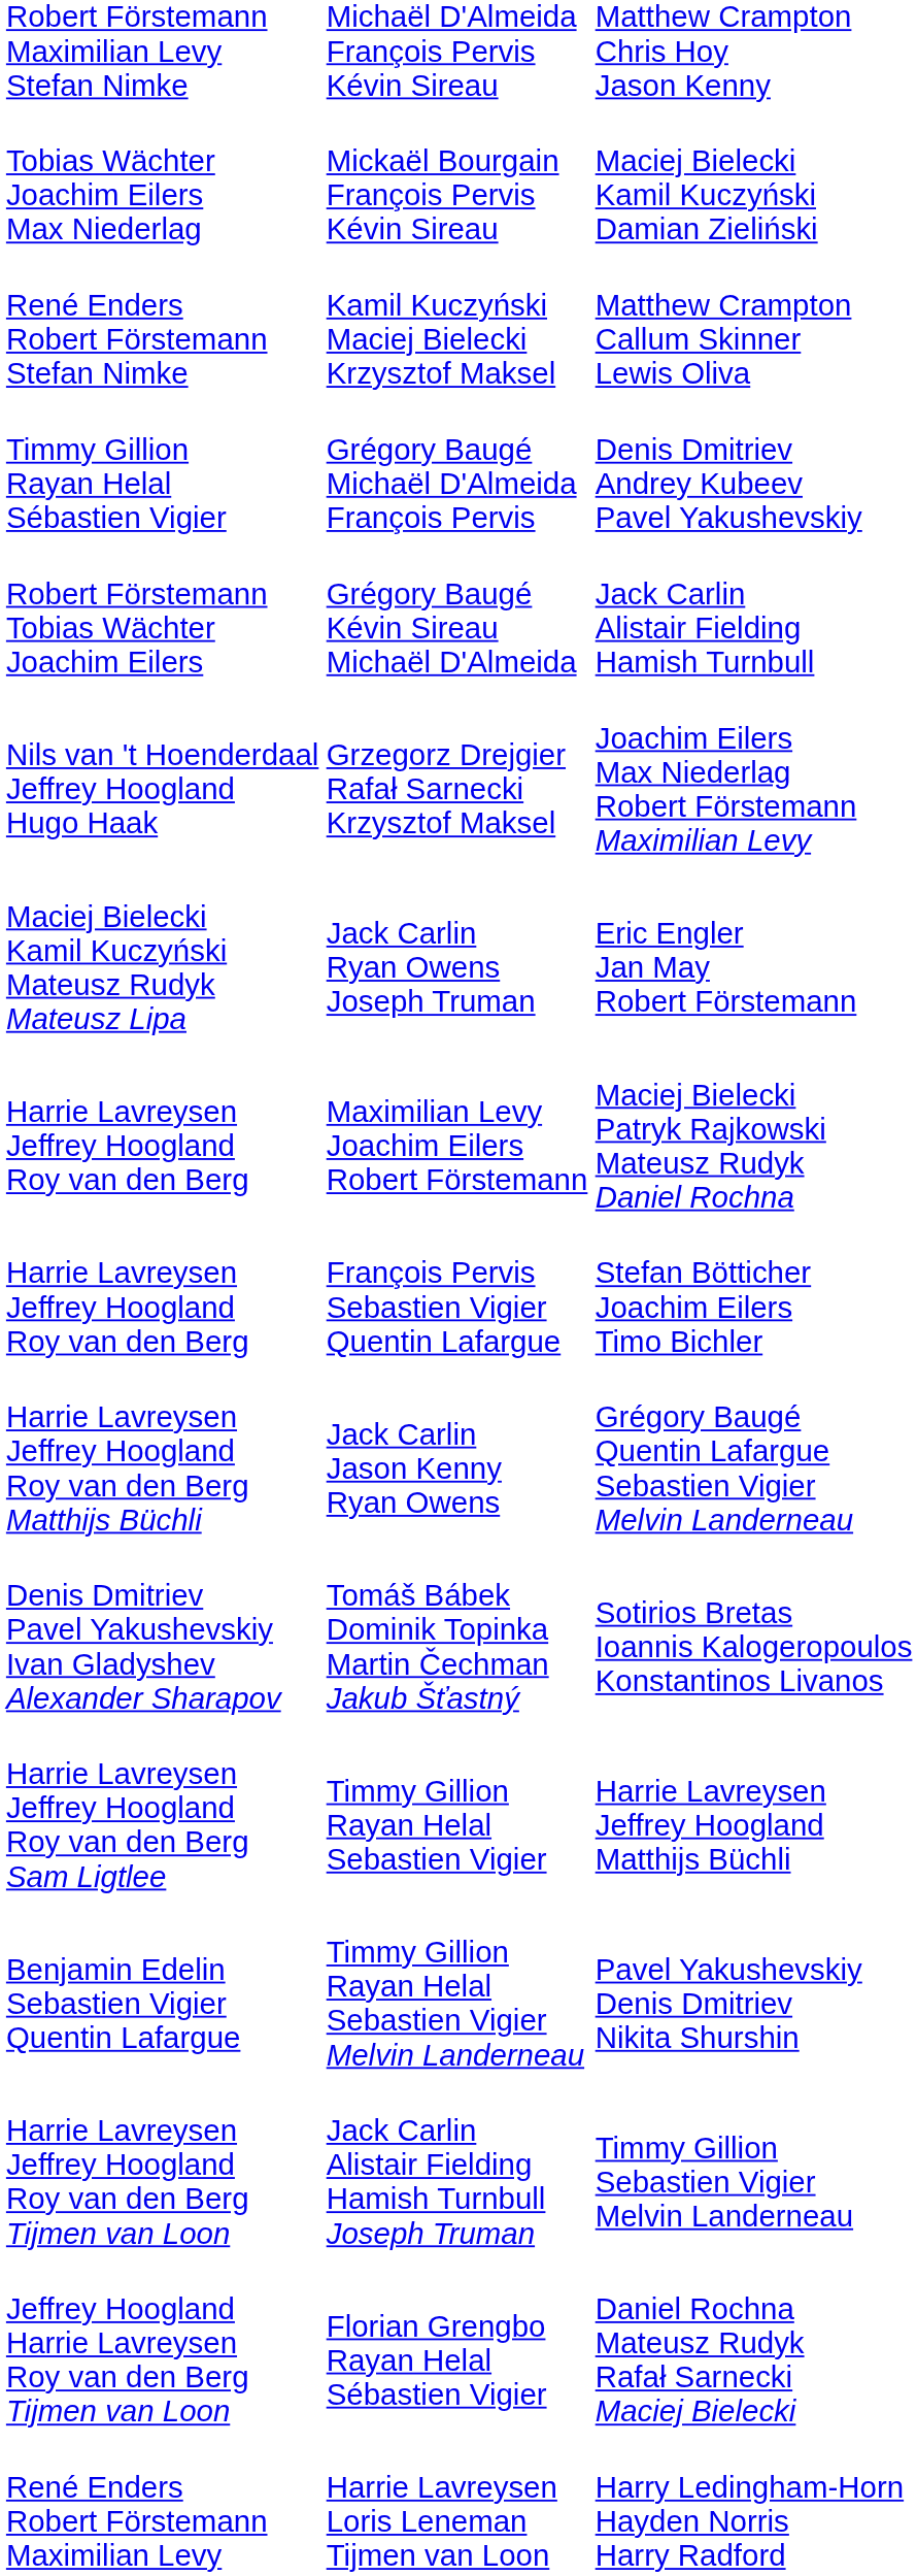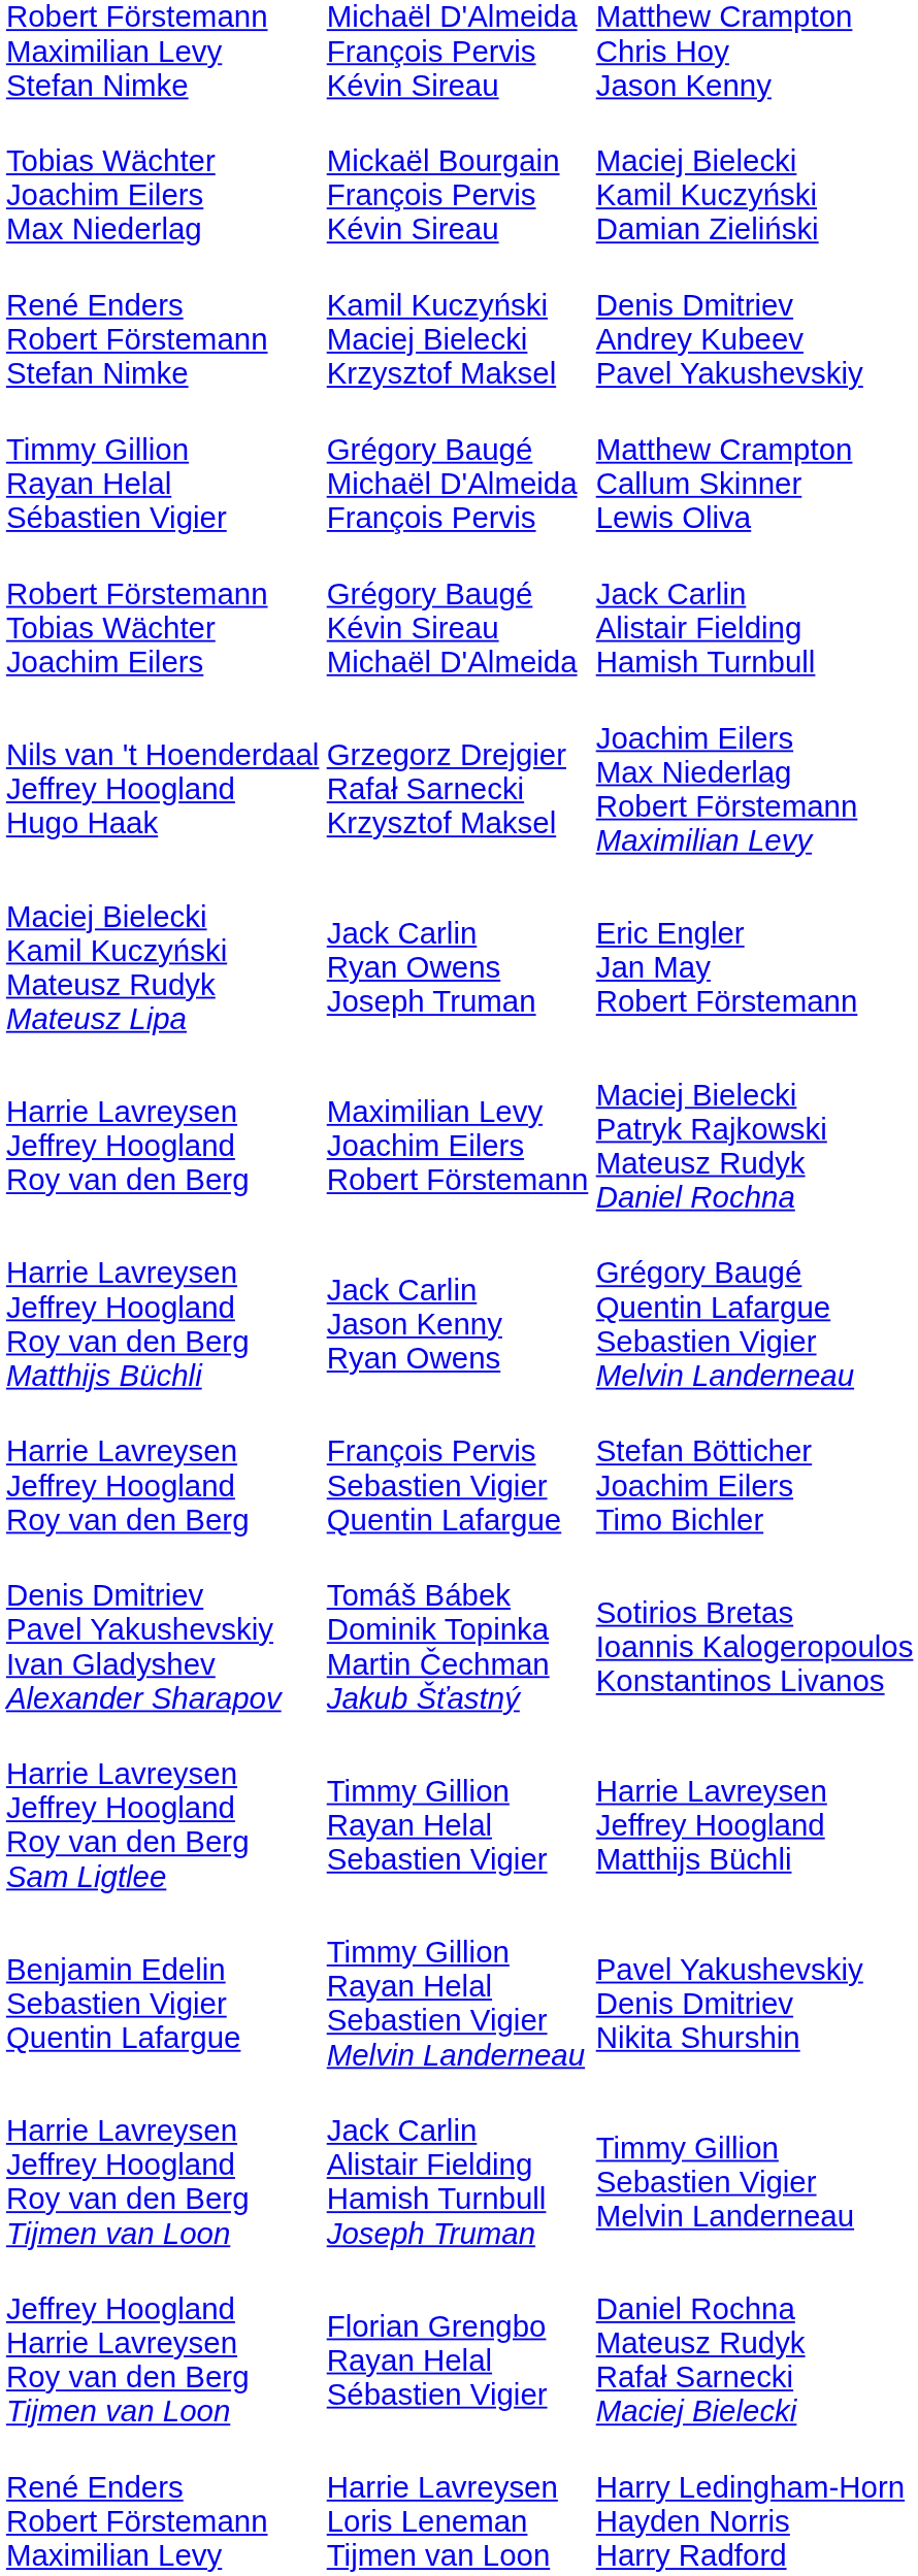Kamil Kuczyński Maciej Bielecki Krzysztof Maksel | column 4: Matthew Crampton Callum Skinner Lewis Oliva -> Denis Dmitriev Andrey Kubeev Pavel Yakushevskiy
Grégory Baugé Michaël D'Almeida François Pervis | column 4: Denis Dmitriev Andrey Kubeev Pavel Yakushevskiy -> Matthew Crampton Callum Skinner Lewis Oliva
rows swapped: François Pervis Sebastien Vigier Quentin Lafargue <-> Jack Carlin Jason Kenny Ryan Owens
